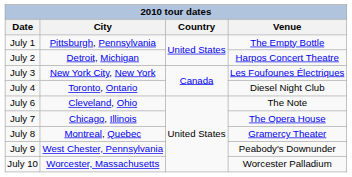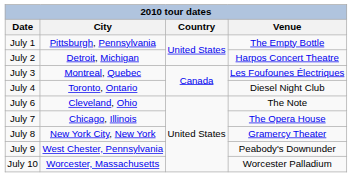July 3 | City: New York City, New York -> Montreal, Quebec
July 8 | City: Montreal, Quebec -> New York City, New York
